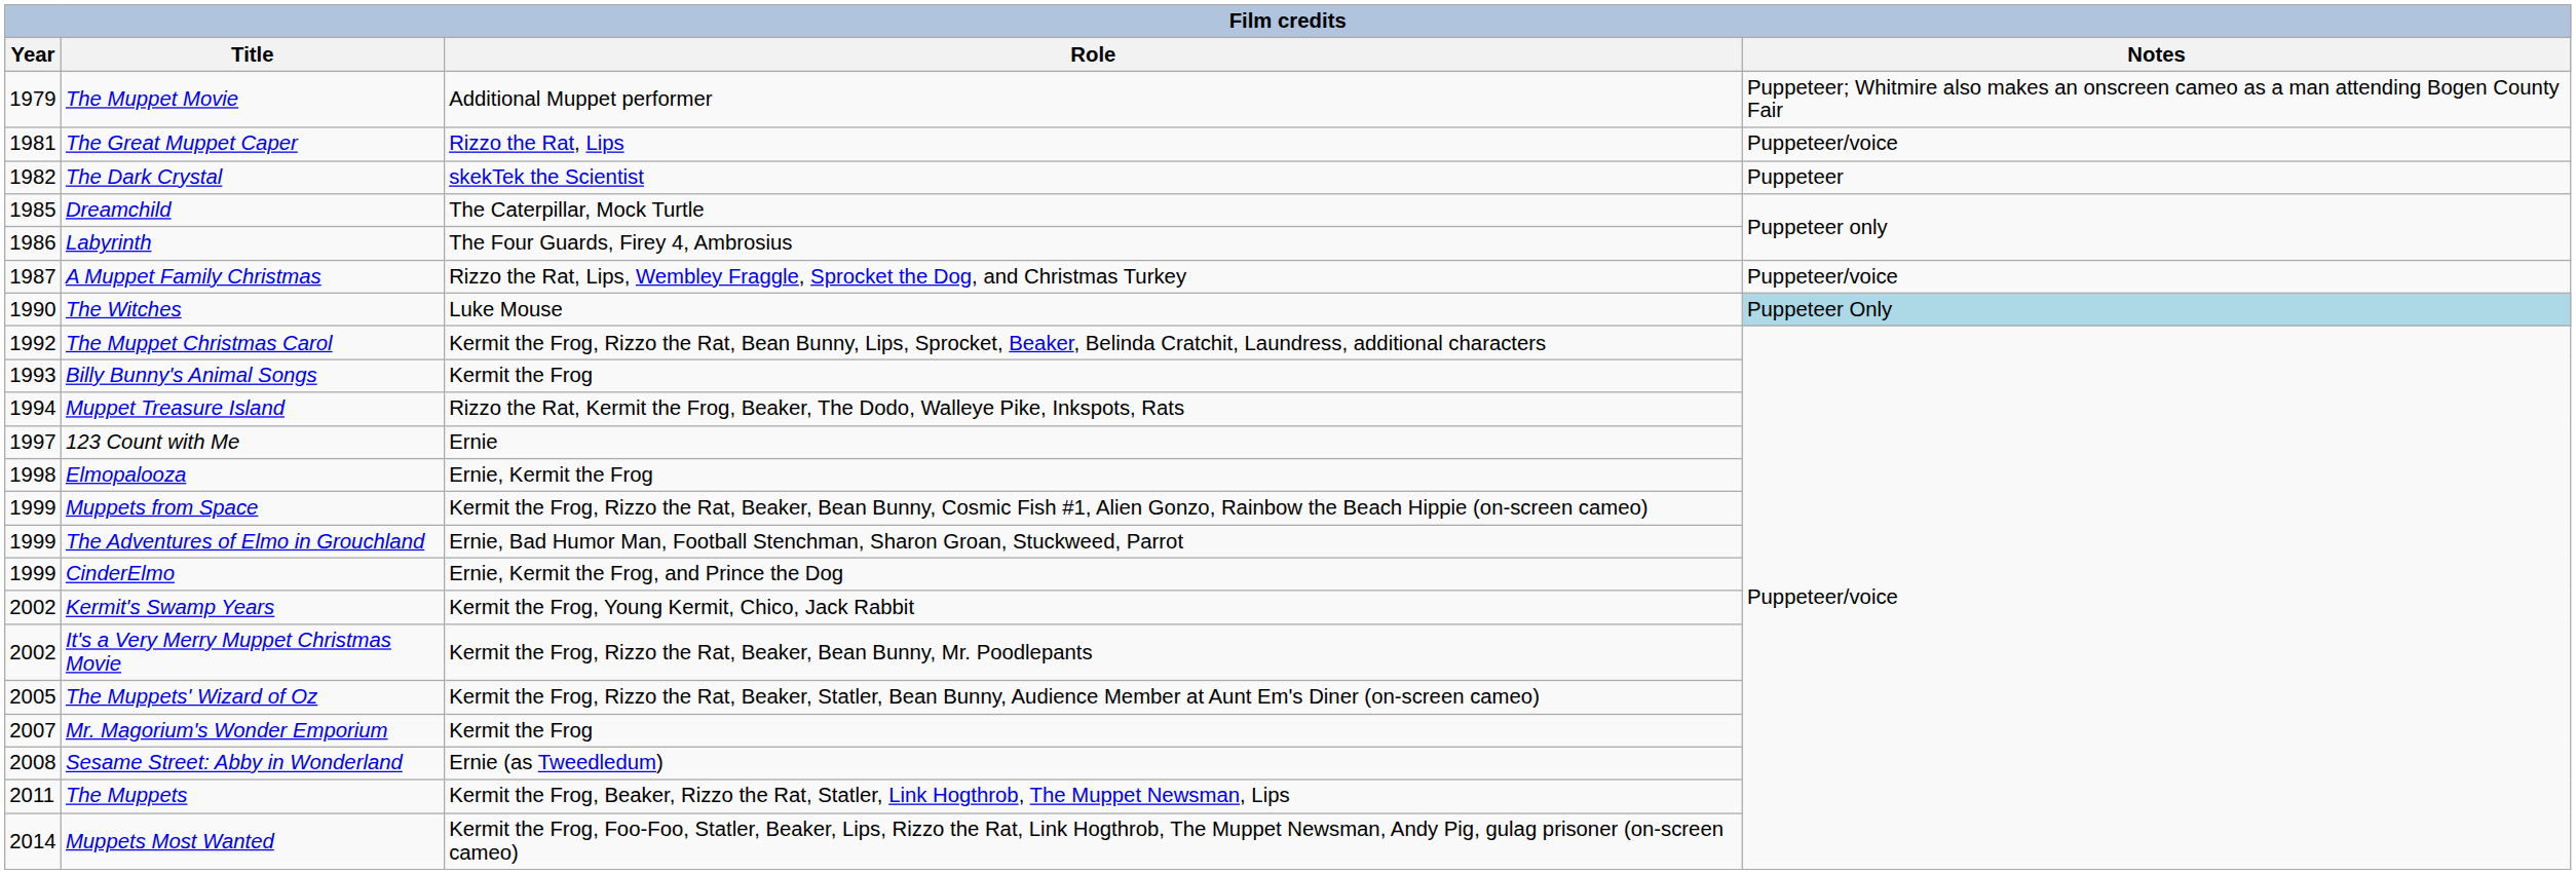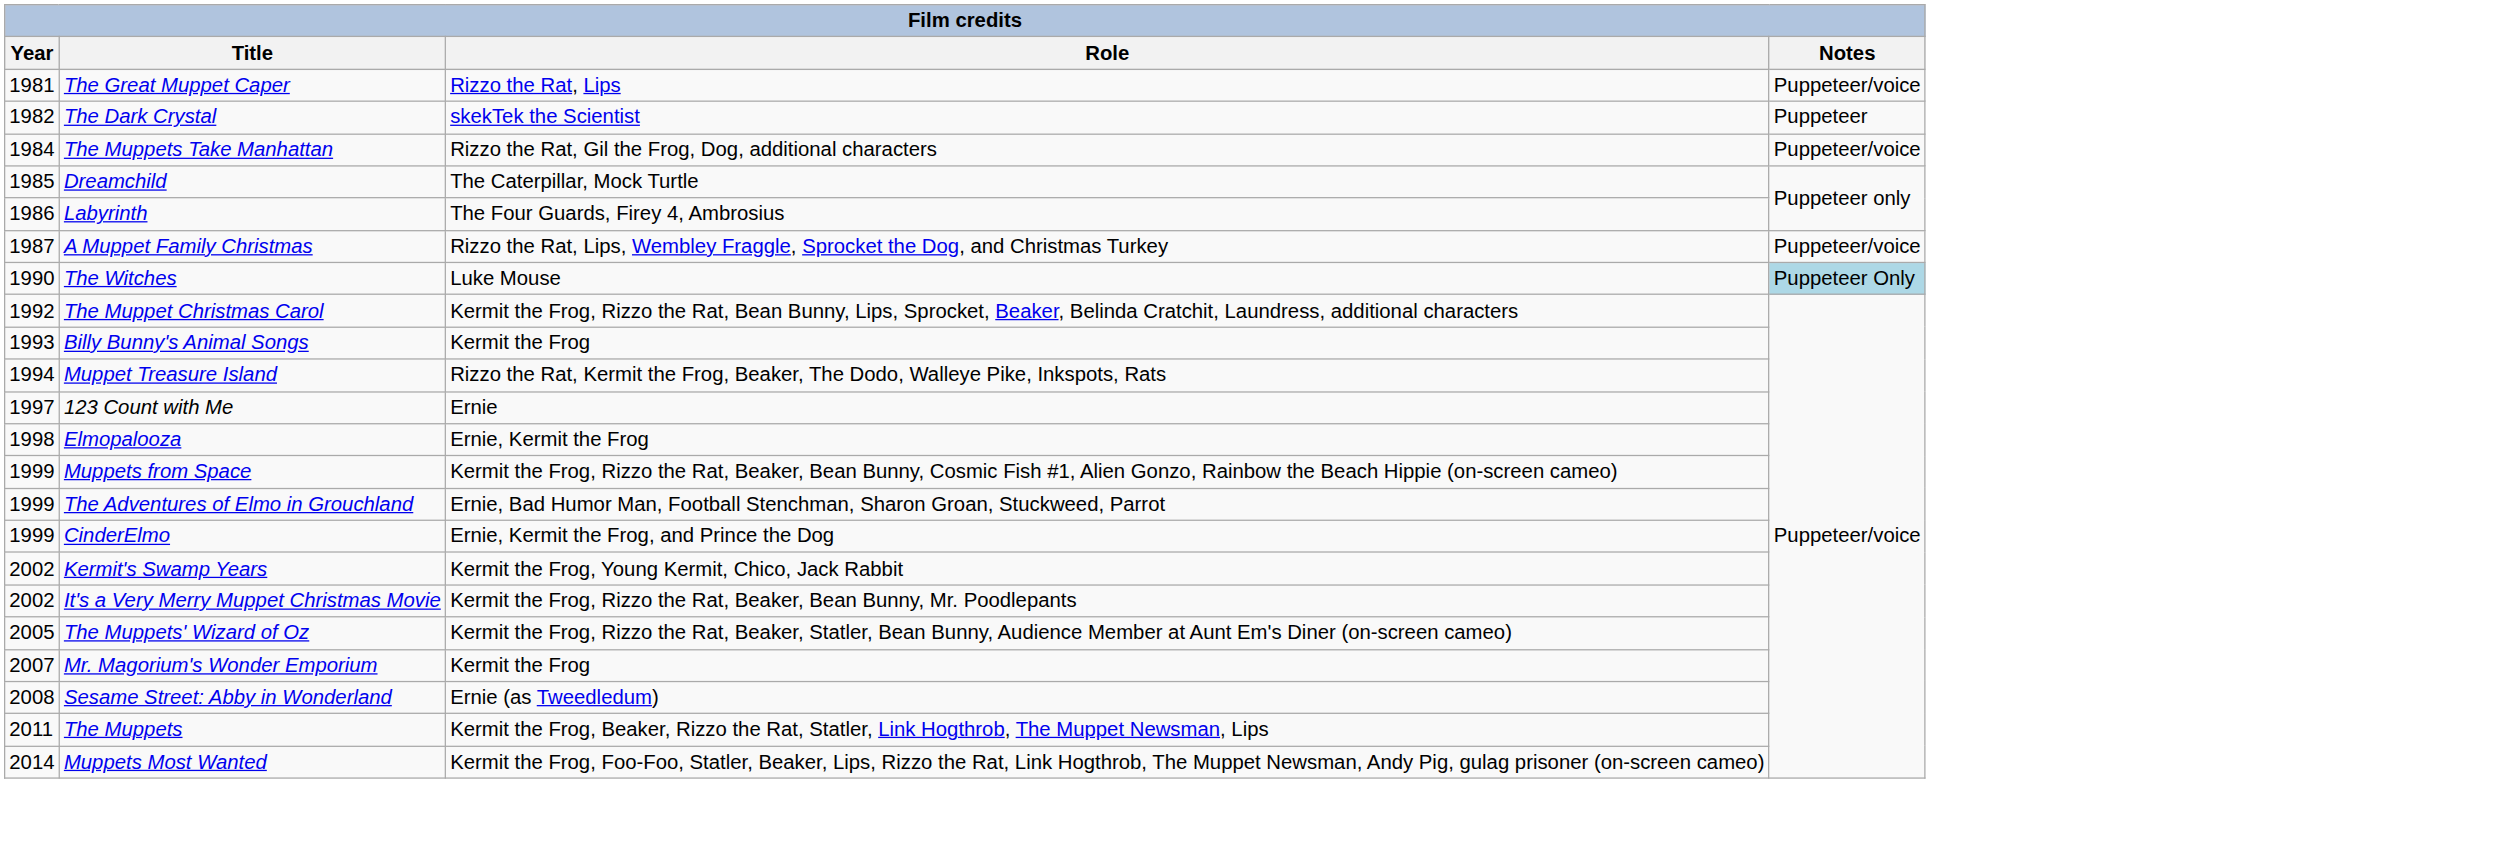- row: 1979 | The Muppet Movie | Additional Muppet performer | Puppeteer; Whitmire also makes an onscreen cameo as a man attending Bogen County Fair
+ row: 1984 | The Muppets Take Manhattan | Rizzo the Rat, Gil the Frog, Dog, additional characters | Puppeteer/voice
